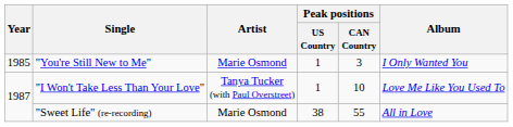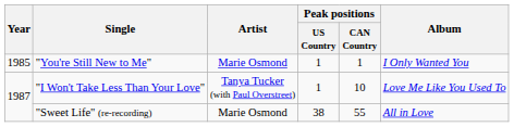"You're Still New to Me" | Peak positions / CAN Country: 3 -> 1
